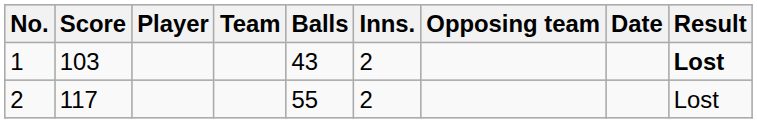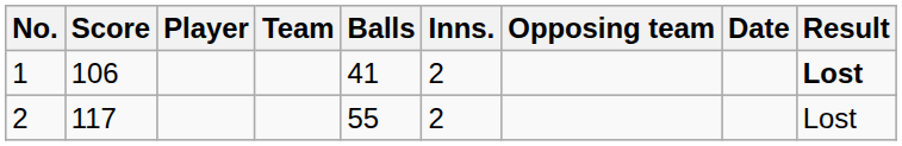1 | Score: 103 -> 106
1 | Balls: 43 -> 41
